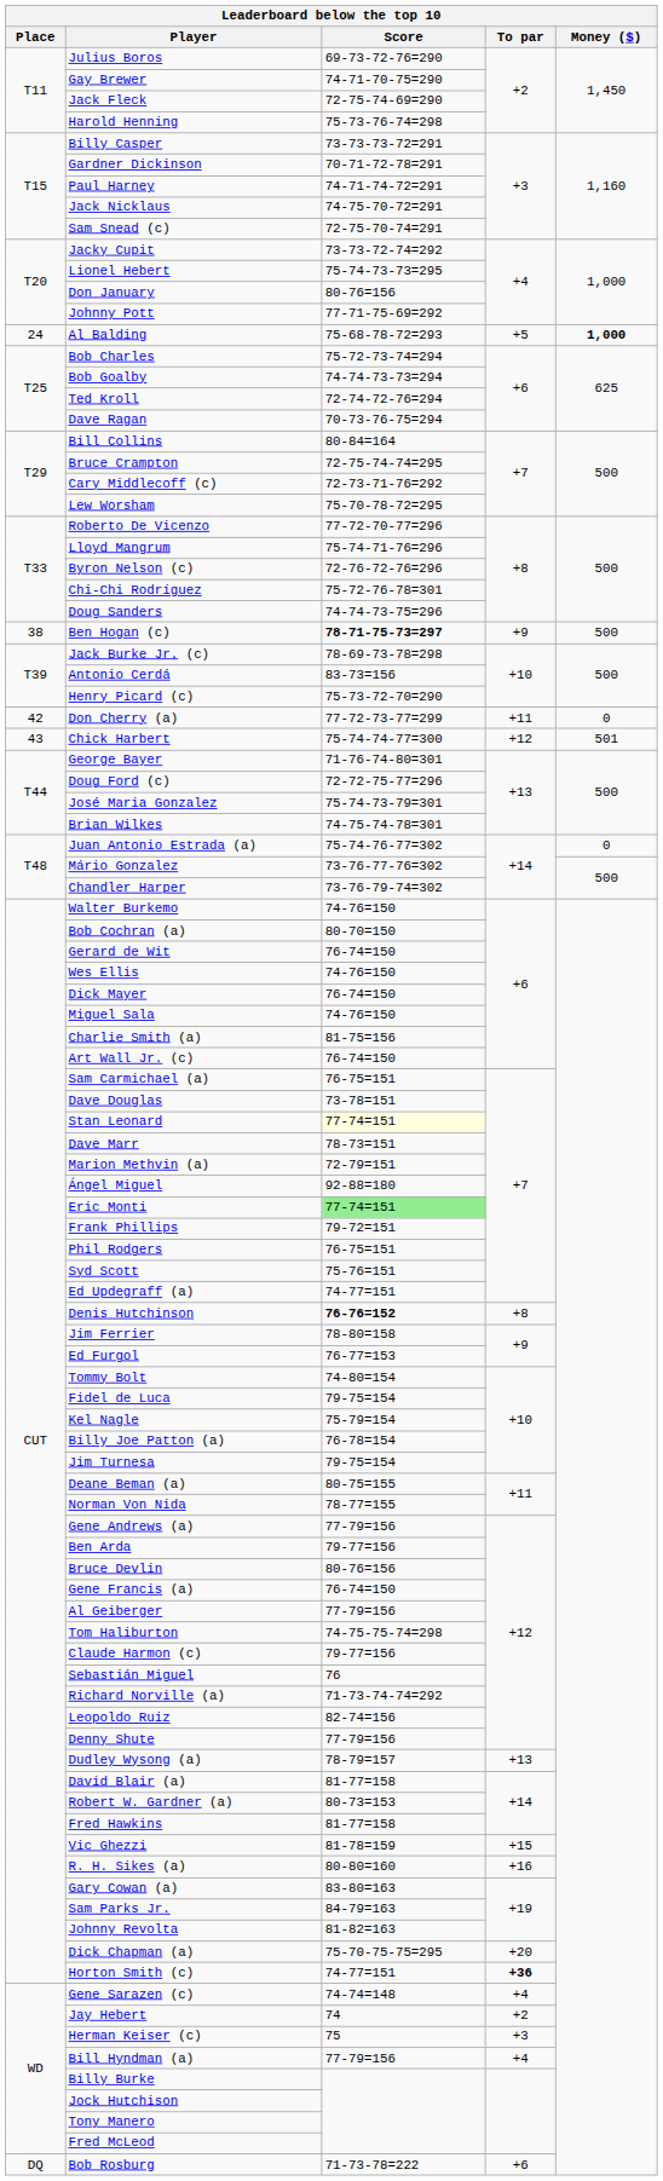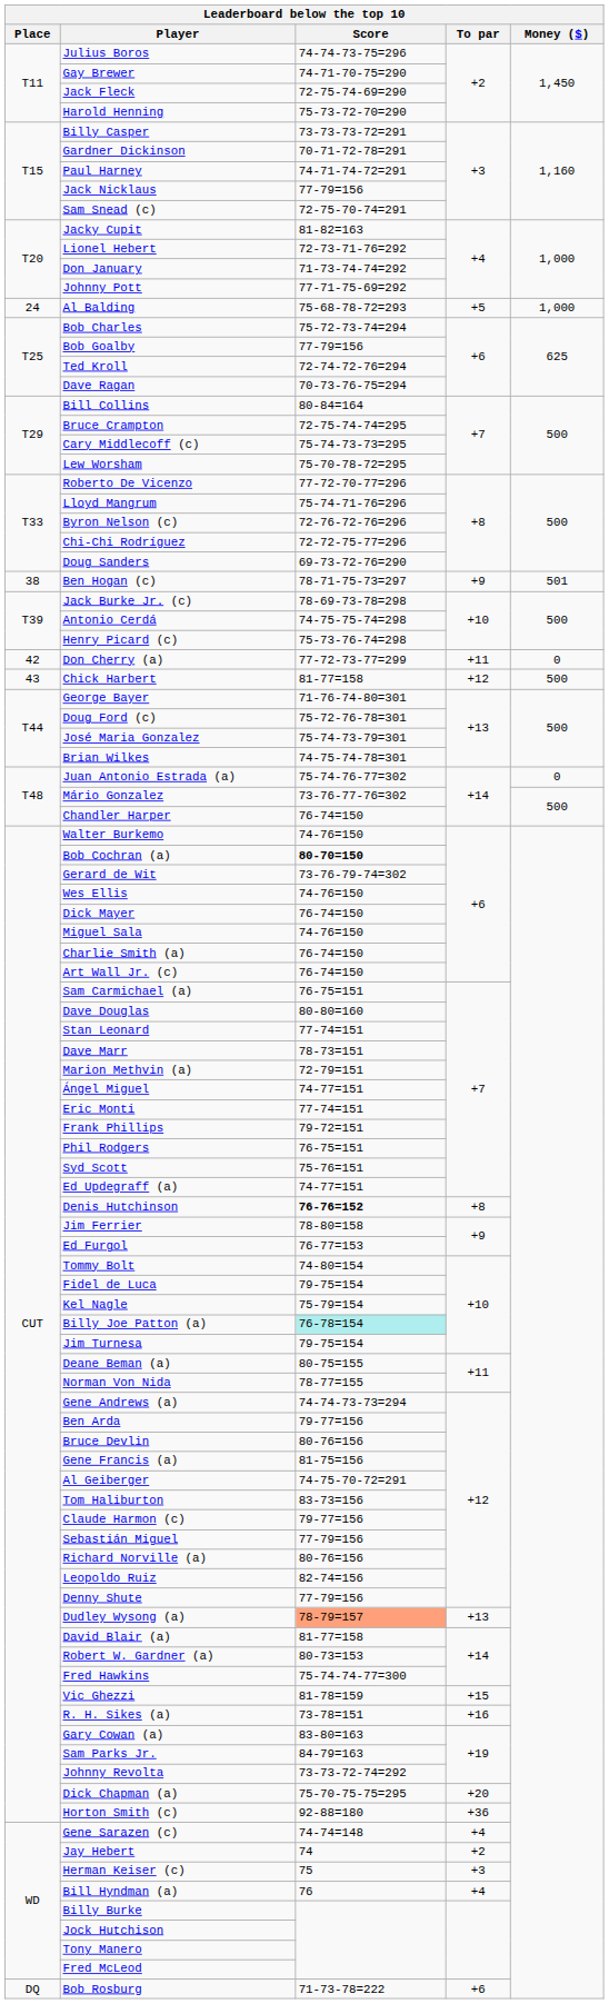Julius Boros | Score: 69-73-72-76=290 -> 74-74-73-75=296
Harold Henning | Score: 75-73-76-74=298 -> 75-73-72-70=290
Jack Nicklaus | Score: 74-75-70-72=291 -> 77-79=156
Jacky Cupit | Score: 73-73-72-74=292 -> 81-82=163
Lionel Hebert | Score: 75-74-73-73=295 -> 72-73-71-76=292
Don January | Score: 80-76=156 -> 71-73-74-74=292
Al Balding | Money ($): bold -> normal
Bob Goalby | Score: 74-74-73-73=294 -> 77-79=156
Cary Middlecoff (c) | Score: 72-73-71-76=292 -> 75-74-73-73=295
Chi-Chi Rodríguez | Score: 75-72-76-78=301 -> 72-72-75-77=296
Doug Sanders | Score: 74-74-73-75=296 -> 69-73-72-76=290
Ben Hogan (c) | Score: bold -> normal
Ben Hogan (c) | Money ($): 500 -> 501
Antonio Cerdá | Score: 83-73=156 -> 74-75-75-74=298
Henry Picard (c) | Score: 75-73-72-70=290 -> 75-73-76-74=298
Chick Harbert | Score: 75-74-74-77=300 -> 81-77=158
Chick Harbert | Money ($): 501 -> 500
Doug Ford (c) | Score: 72-72-75-77=296 -> 75-72-76-78=301
Chandler Harper | Score: 73-76-79-74=302 -> 76-74=150
Bob Cochran (a) | Score: normal -> bold
Gerard de Wit | Score: 76-74=150 -> 73-76-79-74=302
Charlie Smith (a) | Score: 81-75=156 -> 76-74=150
Dave Douglas | Score: 73-78=151 -> 80-80=160
Stan Leonard | Score: lightyellow background -> no background
Ángel Miguel | Score: 92-88=180 -> 74-77=151
Eric Monti | Score: lightgreen background -> no background
Billy Joe Patton (a) | Score: no background -> paleturquoise background
Gene Andrews (a) | Score: 77-79=156 -> 74-74-73-73=294
Gene Francis (a) | Score: 76-74=150 -> 81-75=156
Al Geiberger | Score: 77-79=156 -> 74-75-70-72=291
Tom Haliburton | Score: 74-75-75-74=298 -> 83-73=156
Sebastián Miguel | Score: 76 -> 77-79=156
Richard Norville (a) | Score: 71-73-74-74=292 -> 80-76=156
Dudley Wysong (a) | Score: no background -> lightsalmon background
Fred Hawkins | Score: 81-77=158 -> 75-74-74-77=300
R. H. Sikes (a) | Score: 80-80=160 -> 73-78=151
Johnny Revolta | Score: 81-82=163 -> 73-73-72-74=292
Horton Smith (c) | Score: 74-77=151 -> 92-88=180
Horton Smith (c) | To par: bold -> normal
Bill Hyndman (a) | Score: 77-79=156 -> 76
